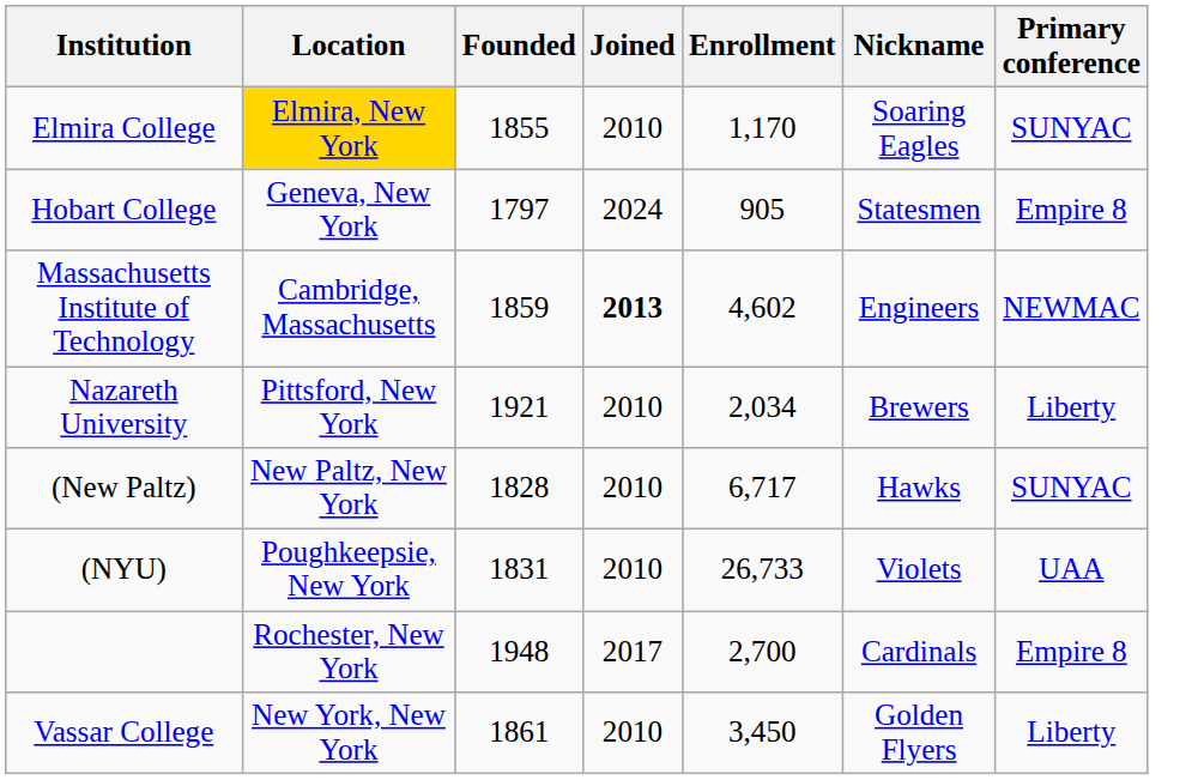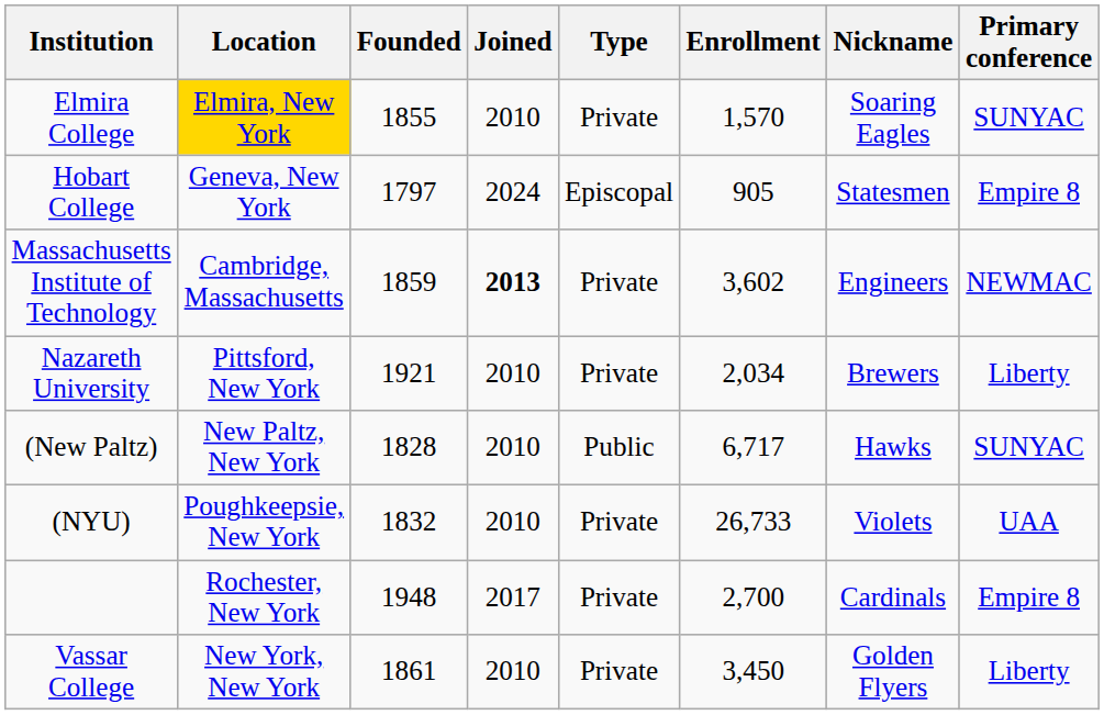+ column: Type | Private | Episcopal | Private | Private | Public | Private | Private | Private
Elmira College | Enrollment: 1,170 -> 1,570
Massachusetts Institute of Technology | Enrollment: 4,602 -> 3,602
(NYU) | Founded: 1831 -> 1832
